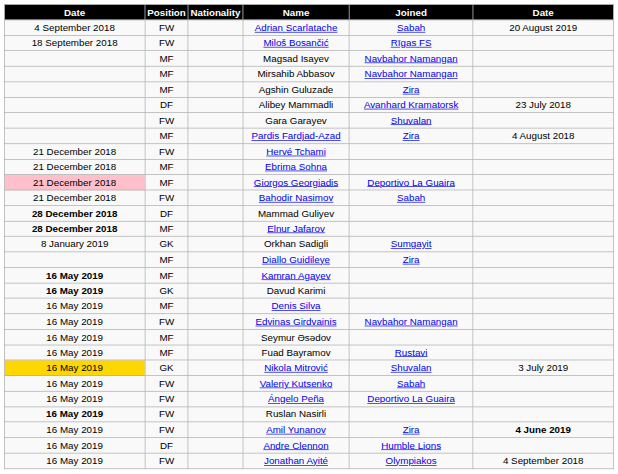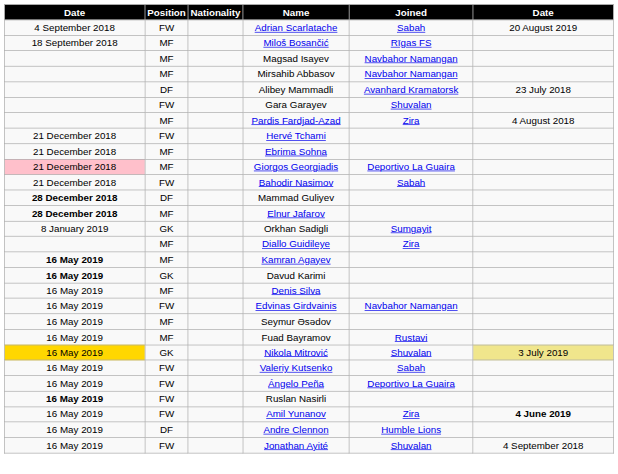Miloš Bosančić | Position: FW -> MF
- row: MF | Agshin Guluzade | Zira
Nikola Mitrović | column 6: no background -> khaki background
Jonathan Ayité | Joined: Olympiakos -> Shuvalan
